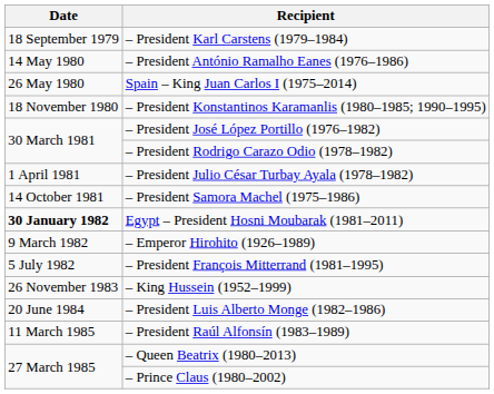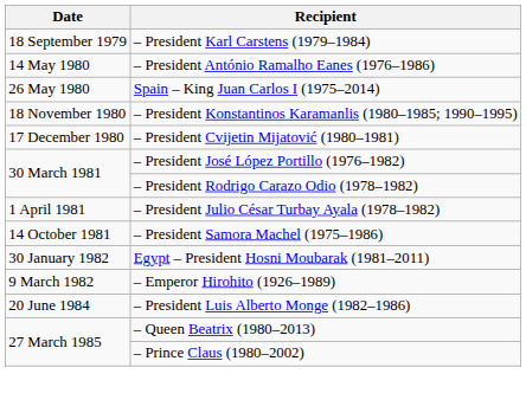+ row: 17 December 1980 | – President Cvijetin Mijatović (1980–1981)
Egypt – President Hosni Moubarak (1981–2011) | Date: bold -> normal
- row: 5 July 1982 | – President François Mitterrand (1981–1995)
- row: 26 November 1983 | – King Hussein (1952–1999)
- row: 11 March 1985 | – President Raúl Alfonsín (1983–1989)
